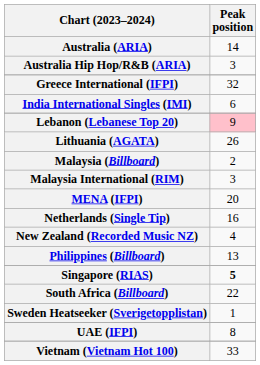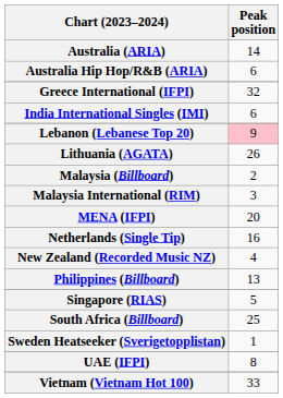Australia Hip Hop/R&B (ARIA) | Peak position: 3 -> 6
Singapore (RIAS) | Peak position: bold -> normal
South Africa (Billboard) | Peak position: 22 -> 25
